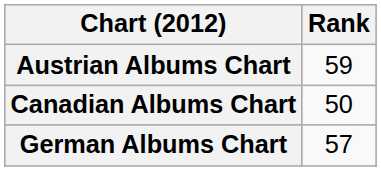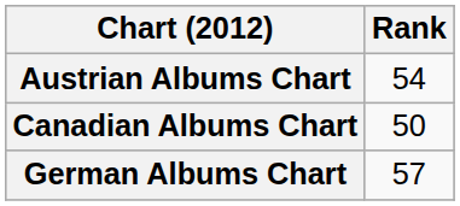Austrian Albums Chart | Rank: 59 -> 54
